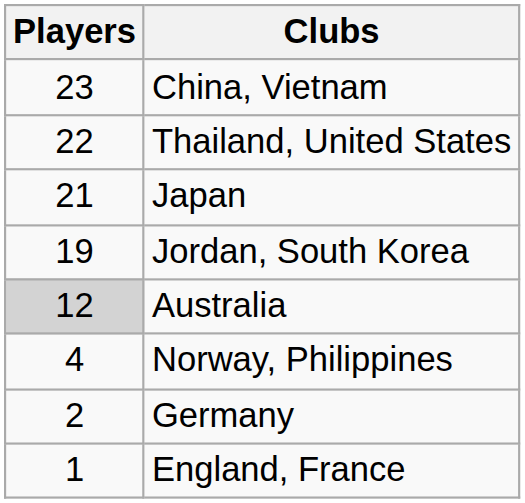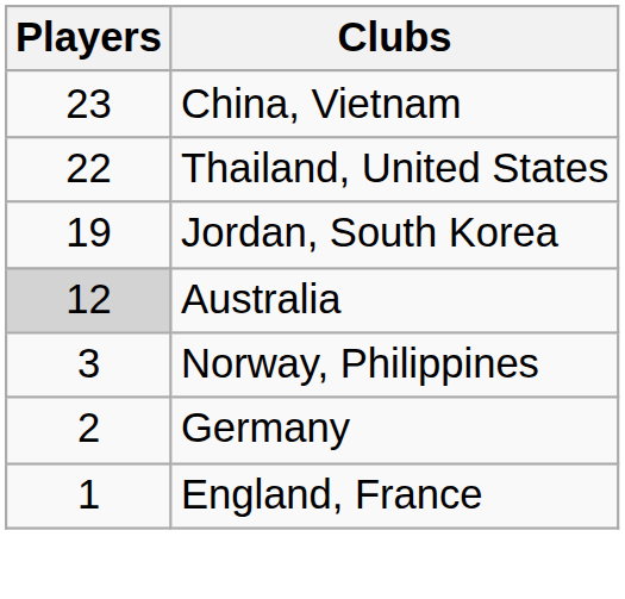- row: 21 | Japan
Norway, Philippines | Players: 4 -> 3
